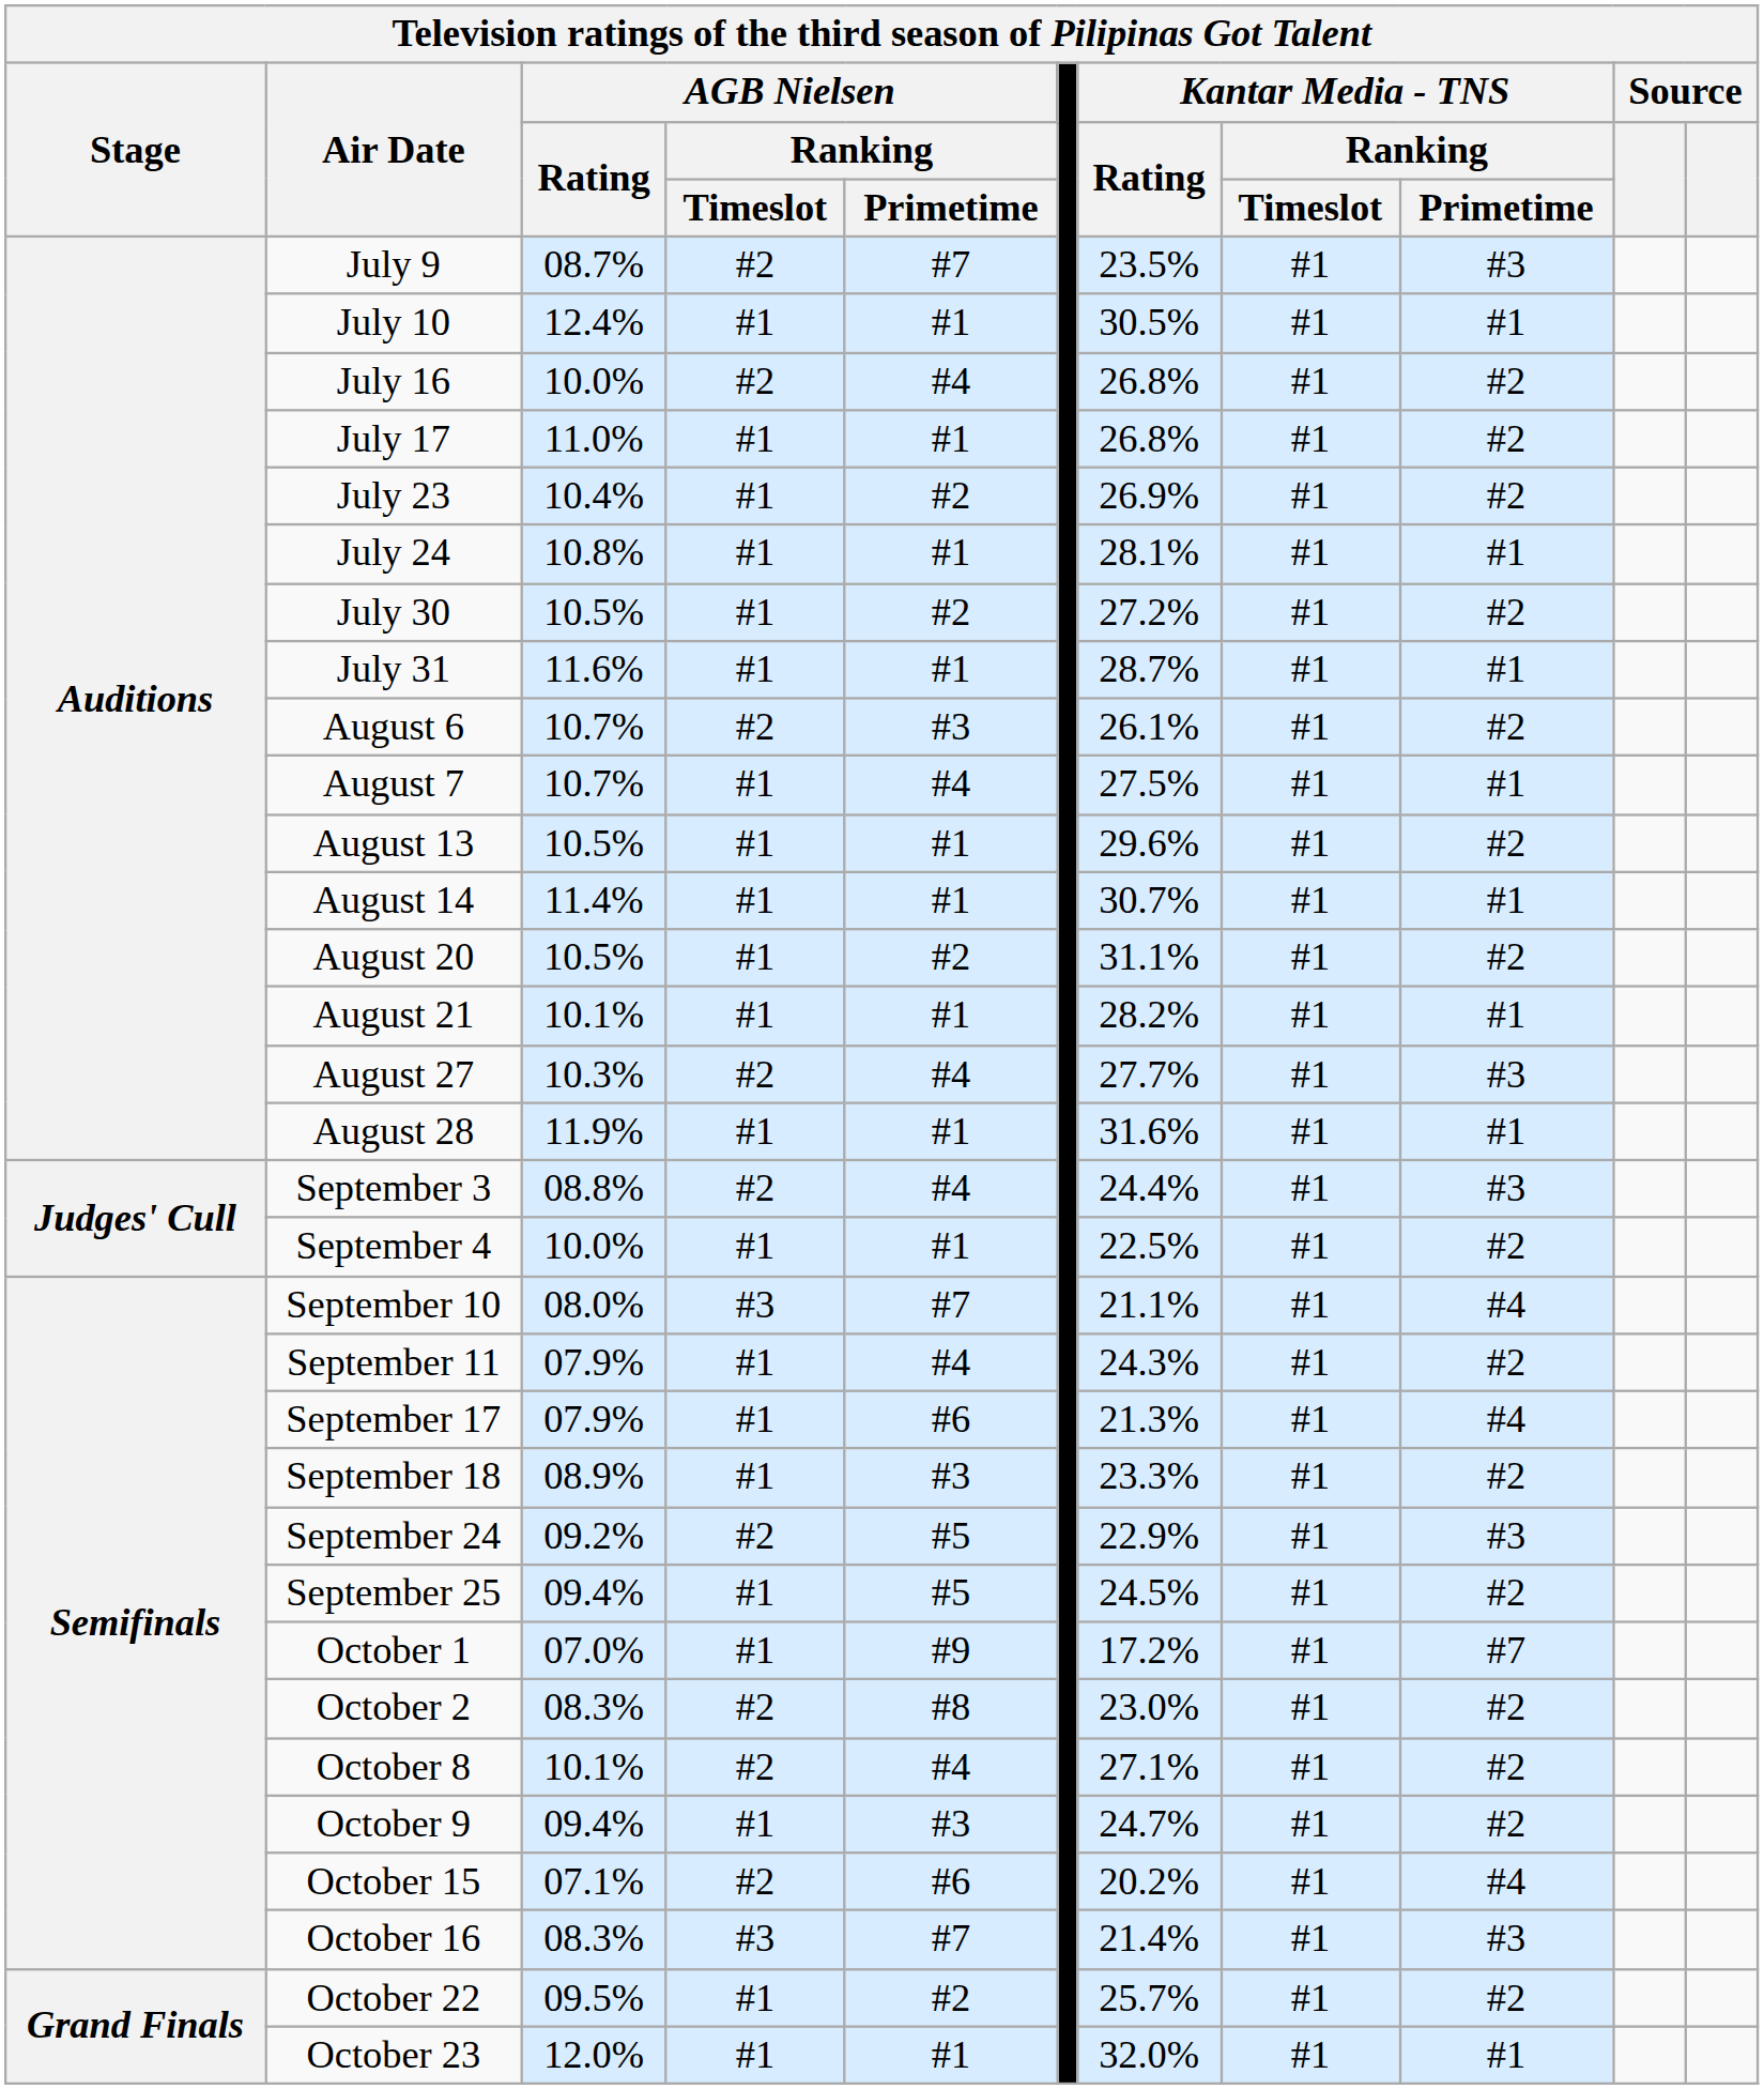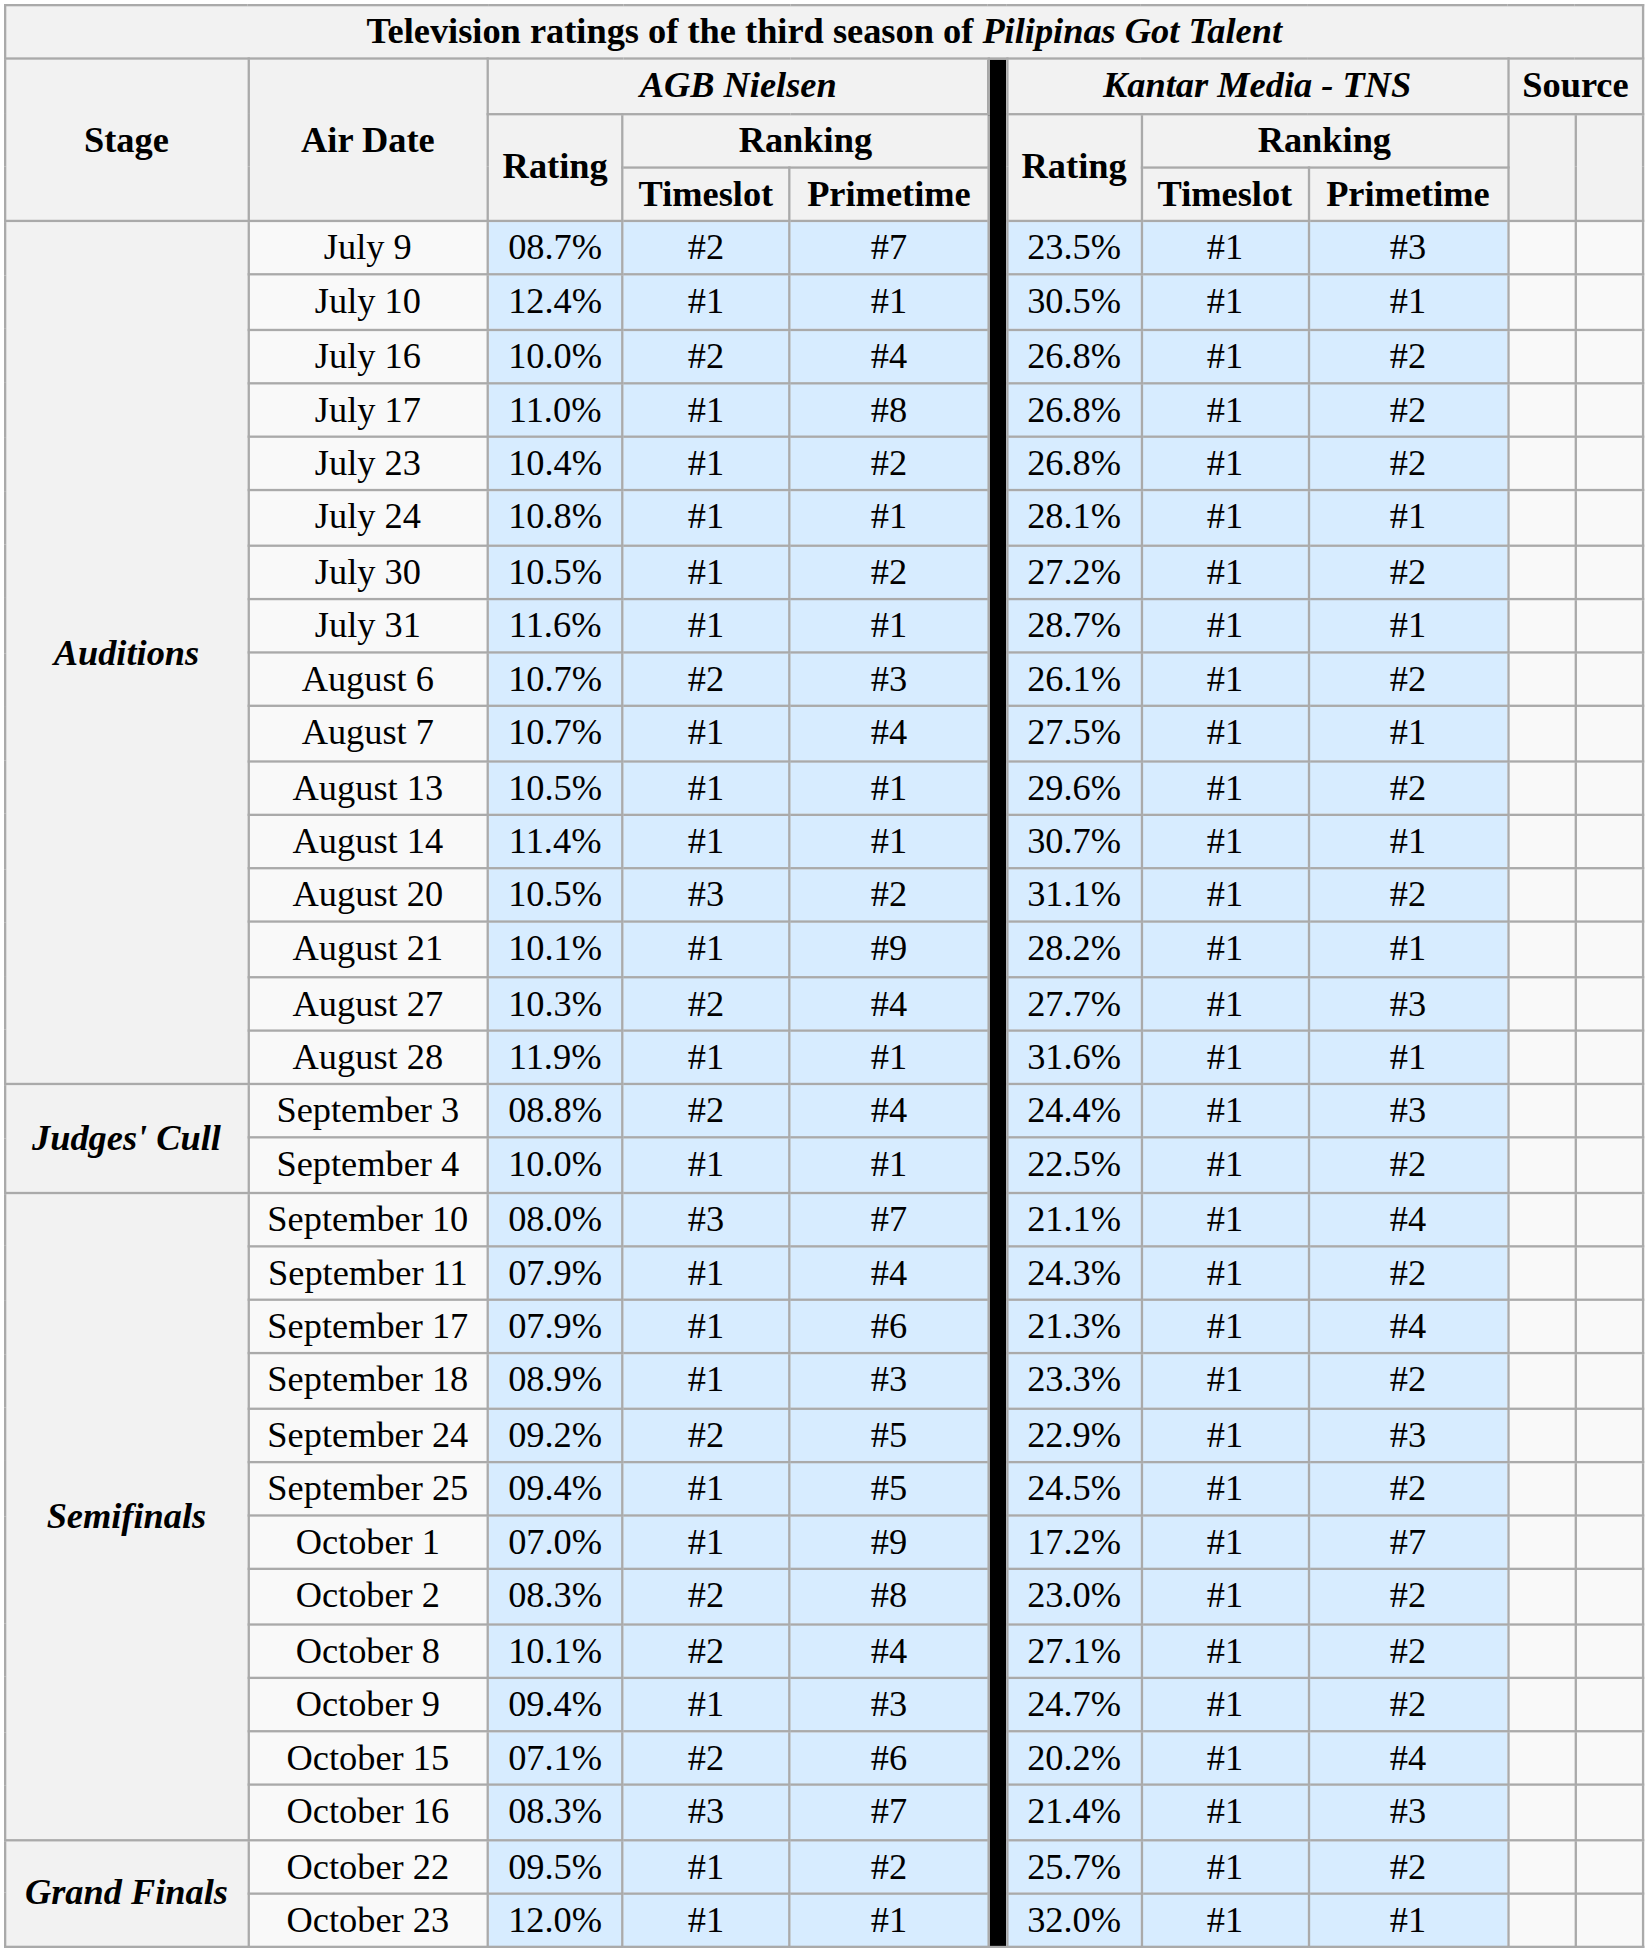July 17 | AGB Nielsen / Ranking / Primetime: #1 -> #8
July 23 | Kantar Media - TNS / Rating: 26.9% -> 26.8%
August 20 | AGB Nielsen / Ranking / Timeslot: #1 -> #3
August 21 | AGB Nielsen / Ranking / Primetime: #1 -> #9
